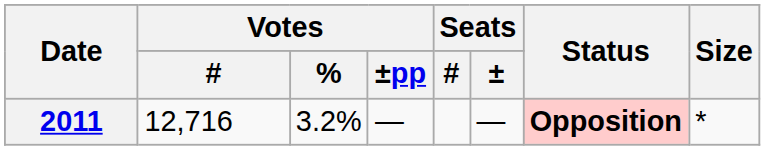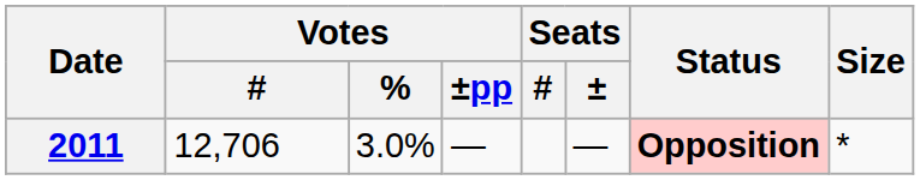2011 | Votes / #: 12,716 -> 12,706
2011 | Votes / %: 3.2% -> 3.0%
